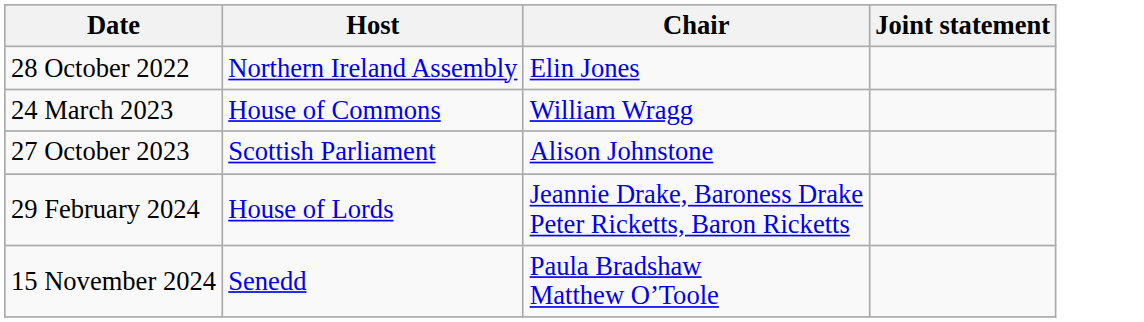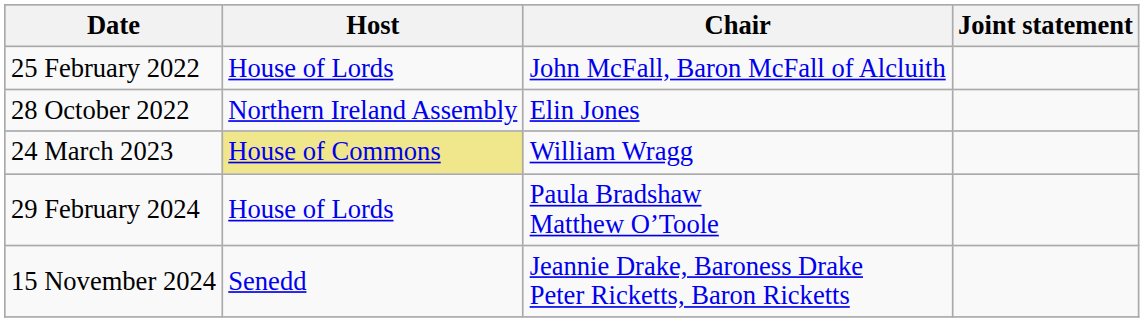+ row: 25 February 2022 | House of Lords | John McFall, Baron McFall of Alcluith
24 March 2023 | Host: no background -> khaki background
- row: 27 October 2023 | Scottish Parliament | Alison Johnstone
29 February 2024 | Chair: Jeannie Drake, Baroness Drake Peter Ricketts, Baron Ricketts -> Paula Bradshaw Matthew O’Toole
15 November 2024 | Chair: Paula Bradshaw Matthew O’Toole -> Jeannie Drake, Baroness Drake Peter Ricketts, Baron Ricketts
